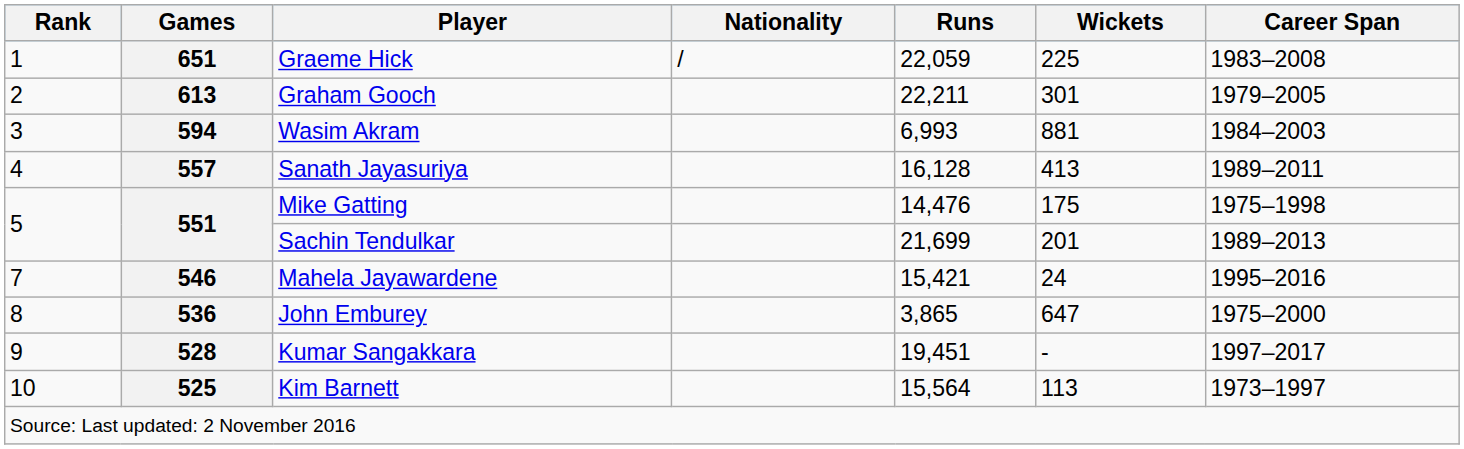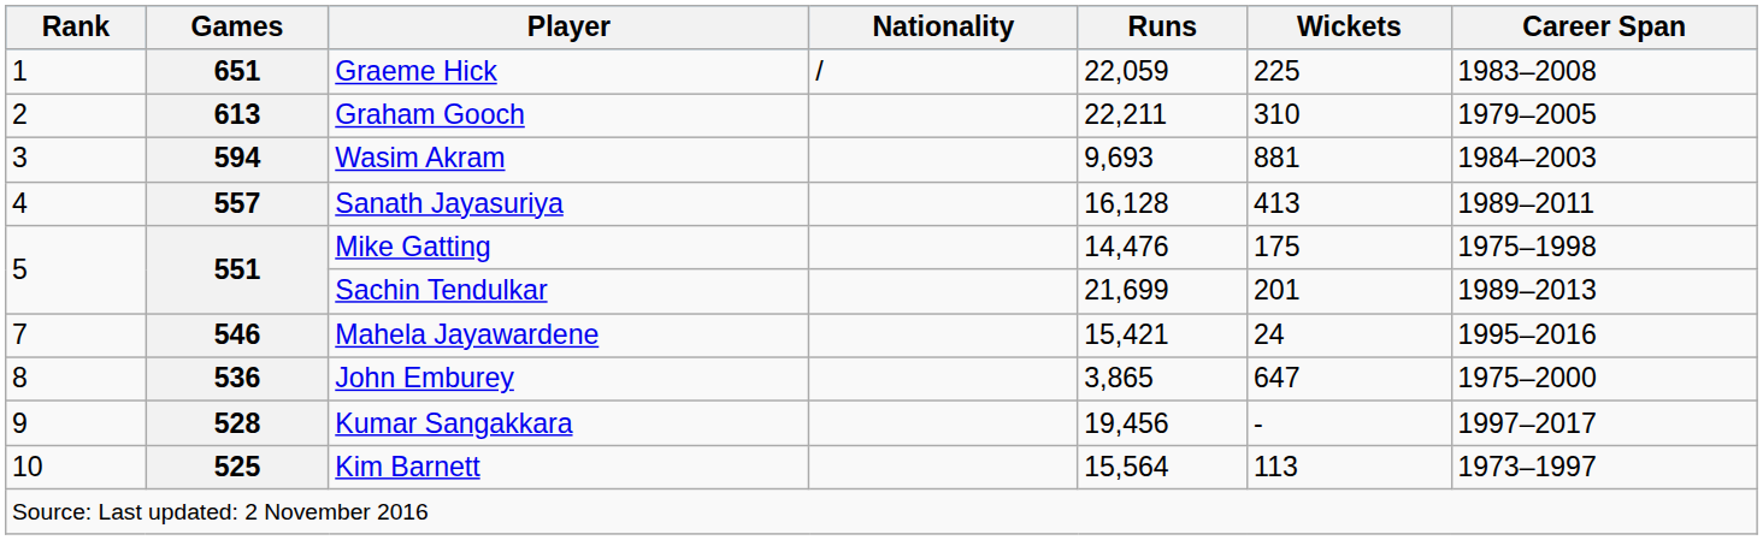613 | Wickets: 301 -> 310
594 | Runs: 6,993 -> 9,693
528 | Runs: 19,451 -> 19,456
